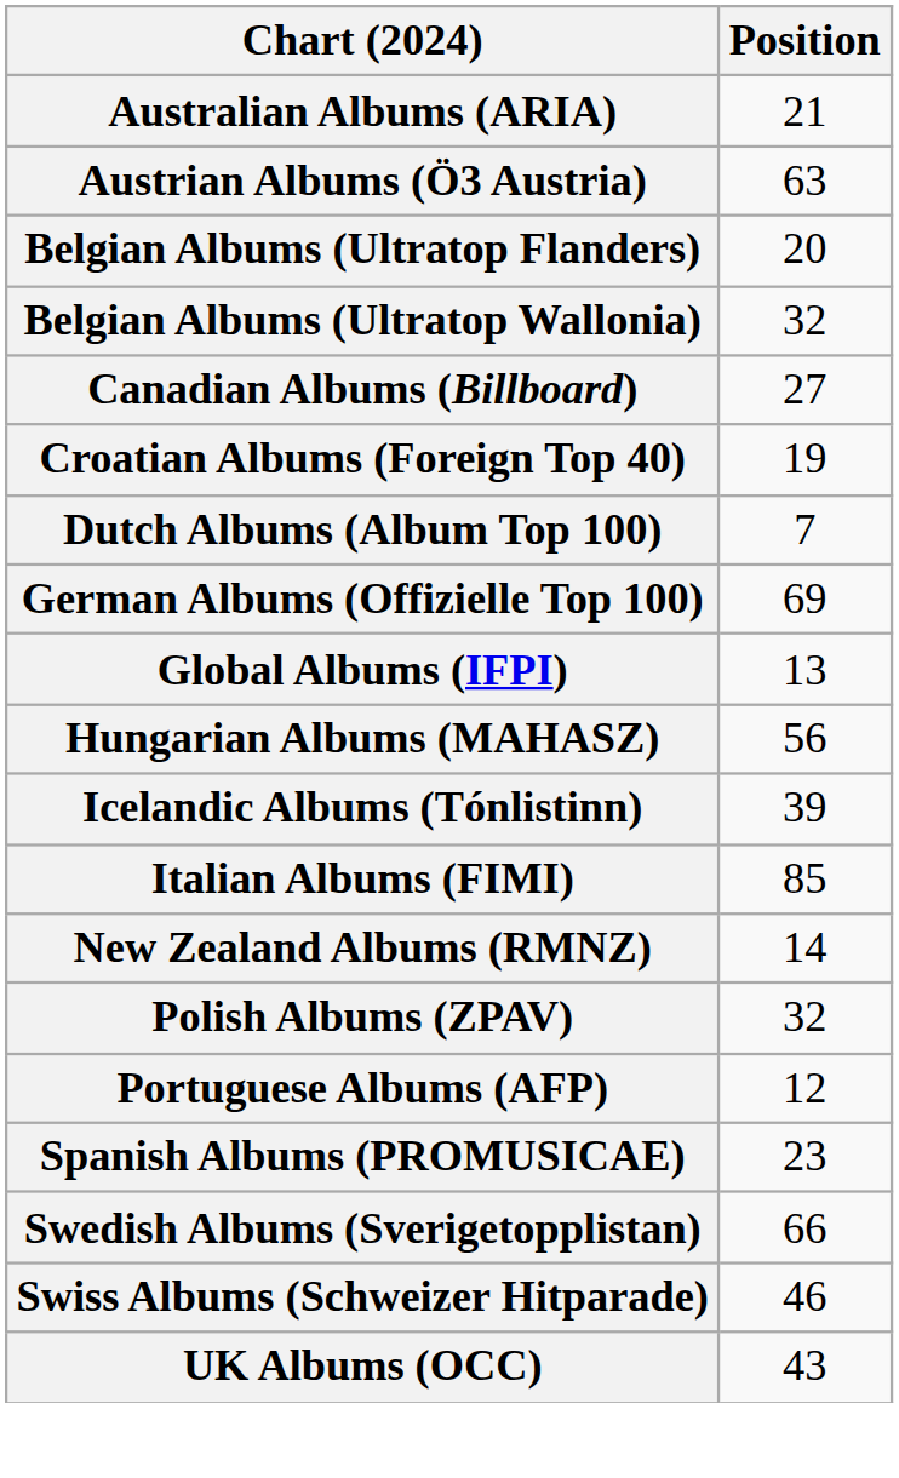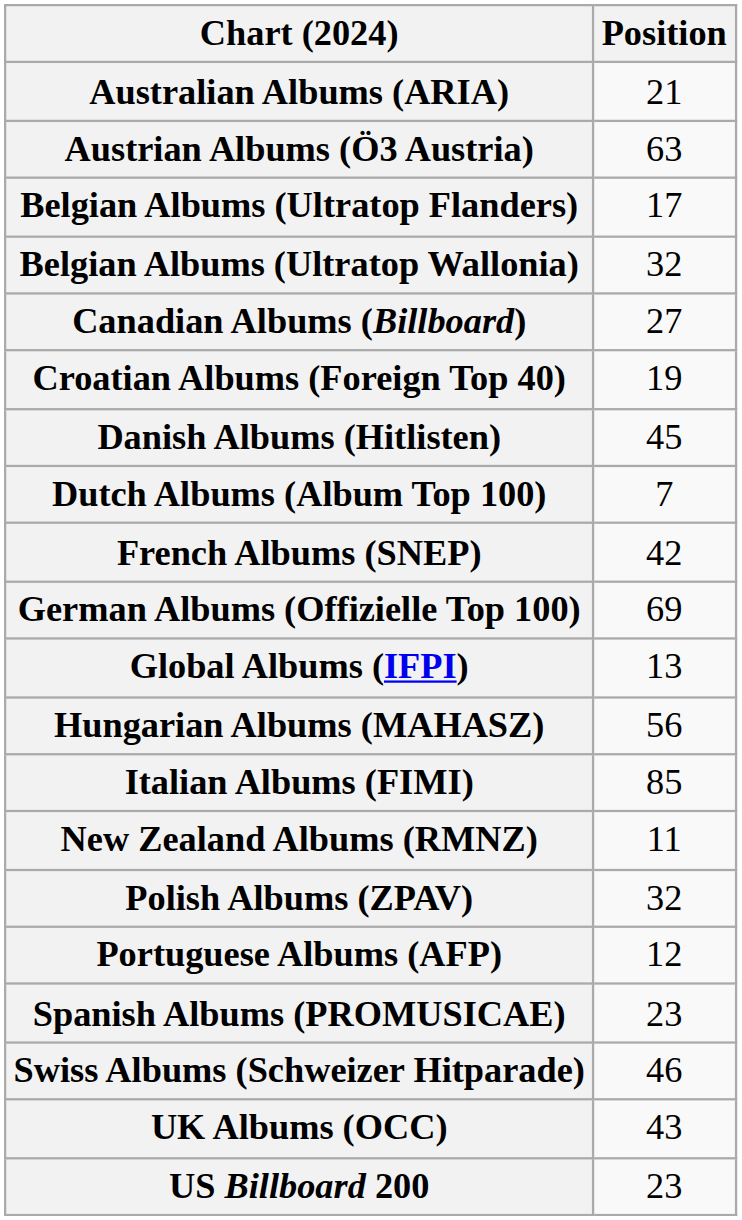Belgian Albums (Ultratop Flanders) | Position: 20 -> 17
+ row: Danish Albums (Hitlisten) | 45
+ row: French Albums (SNEP) | 42
- row: Icelandic Albums (Tónlistinn) | 39
New Zealand Albums (RMNZ) | Position: 14 -> 11
- row: Swedish Albums (Sverigetopplistan) | 66
+ row: US Billboard 200 | 23
